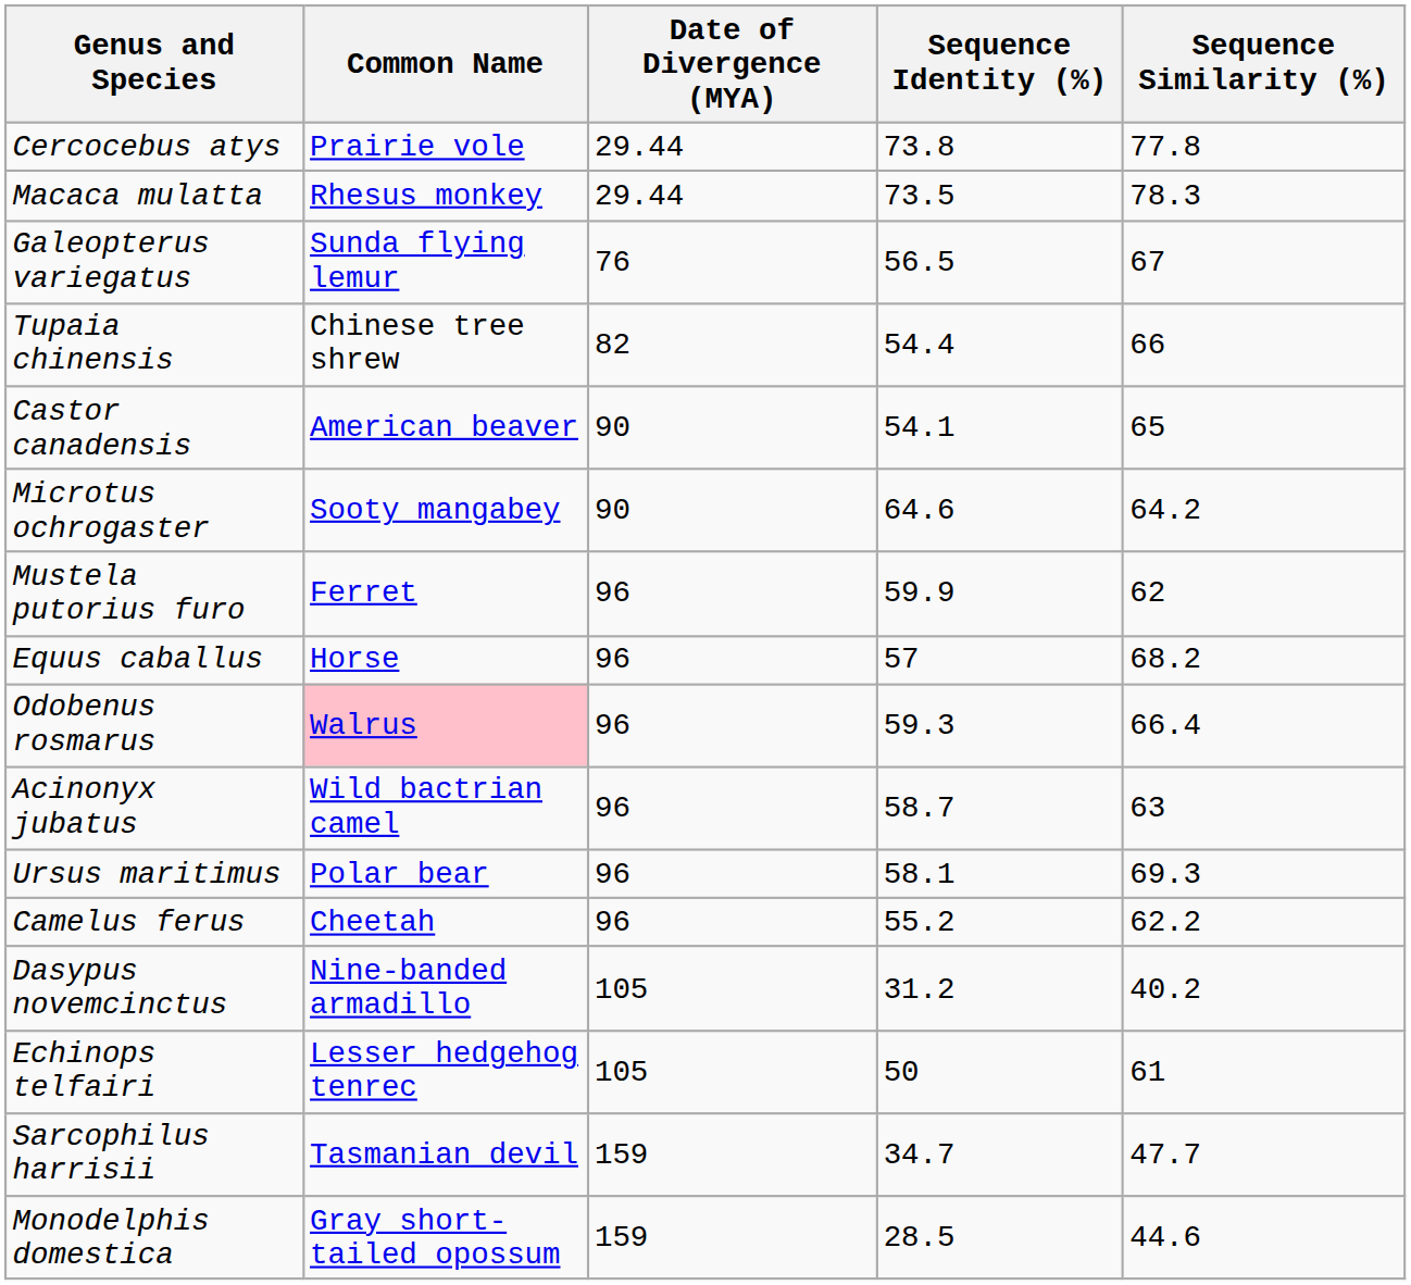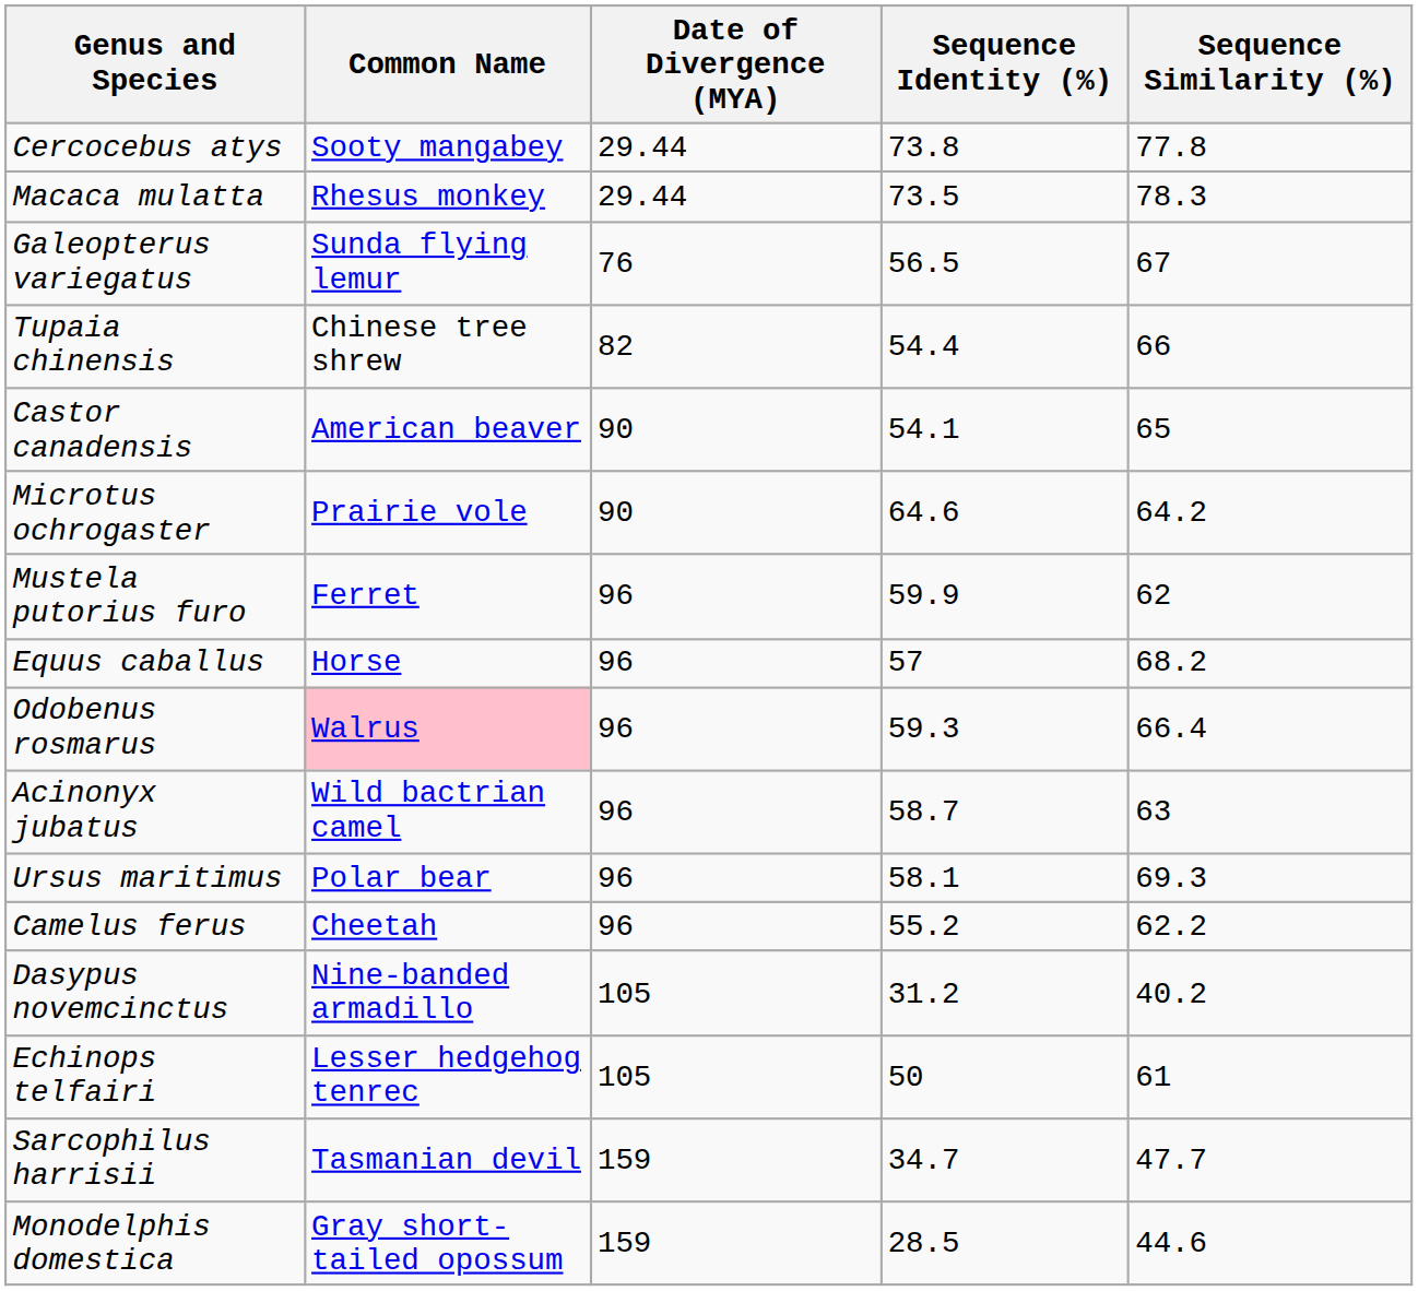Cercocebus atys | Common Name: Prairie vole -> Sooty mangabey
Microtus ochrogaster | Common Name: Sooty mangabey -> Prairie vole
